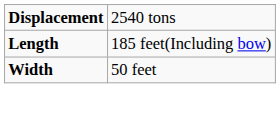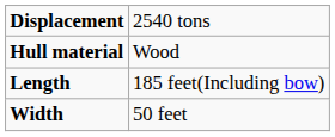+ row: Hull material | Wood
